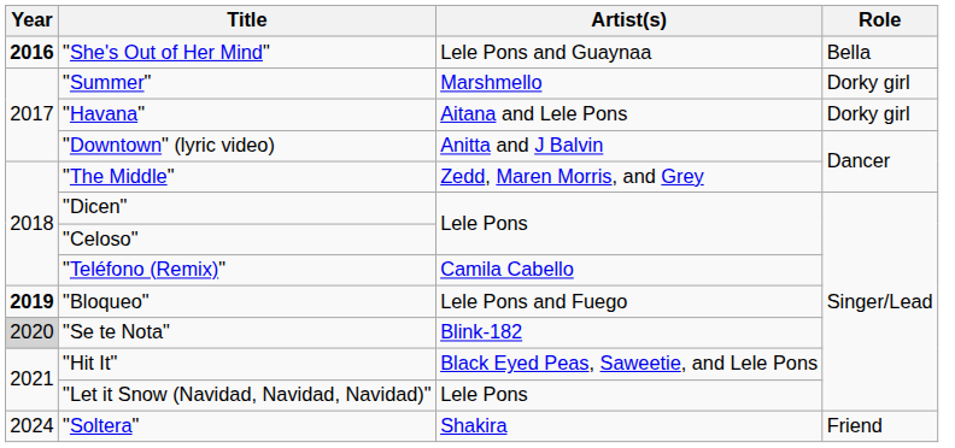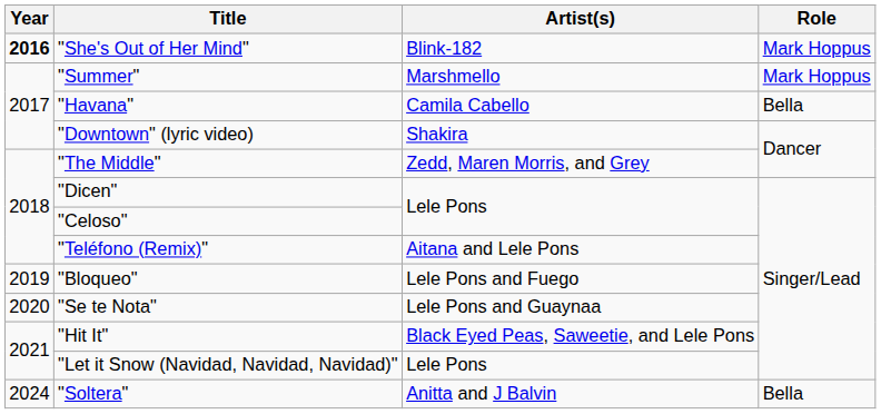"She's Out of Her Mind" | Artist(s): Lele Pons and Guaynaa -> Blink-182
"She's Out of Her Mind" | Role: Bella -> Mark Hoppus
"Summer" | Role: Dorky girl -> Mark Hoppus
"Havana" | Artist(s): Aitana and Lele Pons -> Camila Cabello
"Havana" | Role: Dorky girl -> Bella
"Downtown" (lyric video) | Artist(s): Anitta and J Balvin -> Shakira
"Teléfono (Remix)" | Artist(s): Camila Cabello -> Aitana and Lele Pons
"Bloqueo" | Year: bold -> normal
"Se te Nota" | Year: lightgrey background -> no background
"Se te Nota" | Artist(s): Blink-182 -> Lele Pons and Guaynaa
"Soltera" | Artist(s): Shakira -> Anitta and J Balvin
"Soltera" | Role: Friend -> Bella
